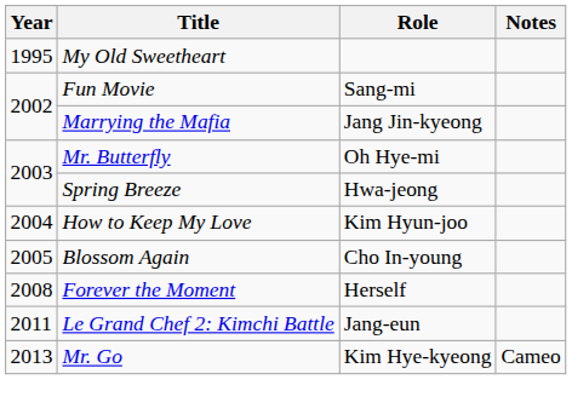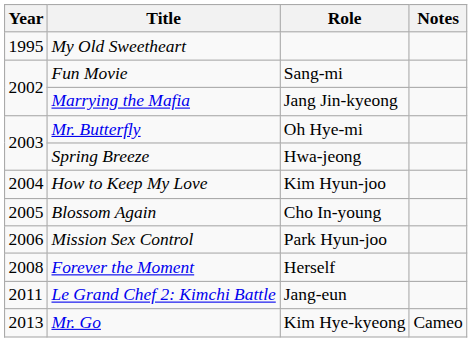+ row: 2006 | Mission Sex Control | Park Hyun-joo
